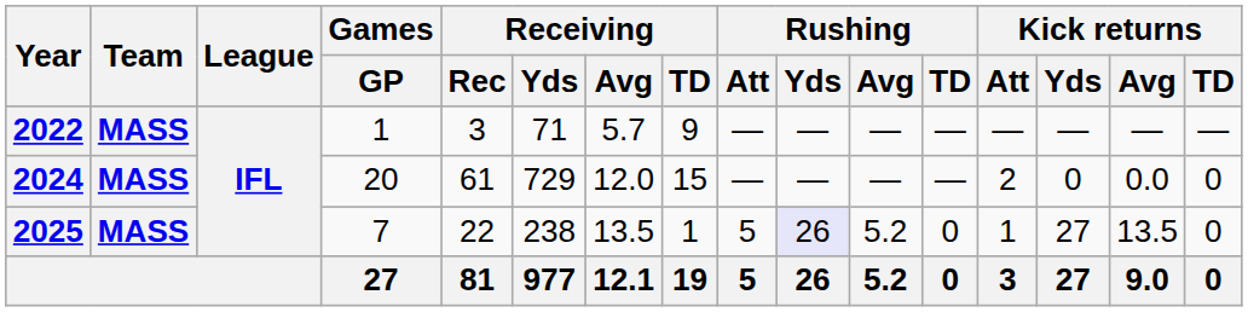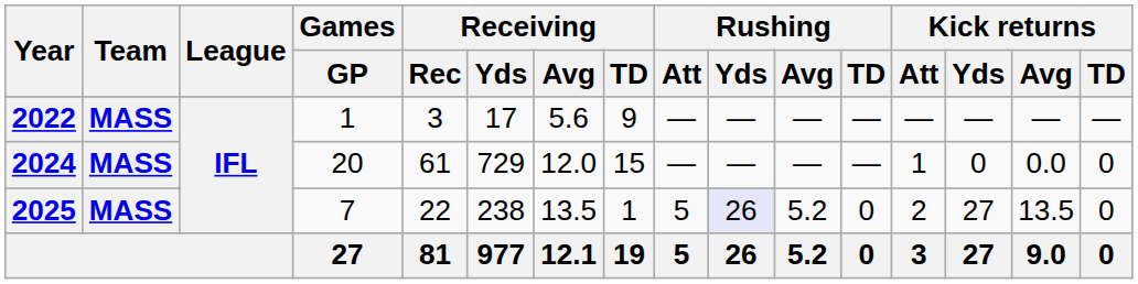2022 | Receiving / Yds: 71 -> 17
2022 | Receiving / Avg: 5.7 -> 5.6
2024 | Kick returns / Att: 2 -> 1
2025 | Kick returns / Att: 1 -> 2
